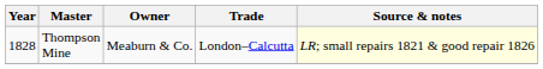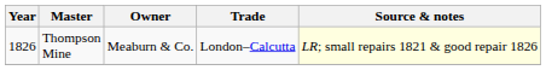Thompson Mine | Year: 1828 -> 1826
